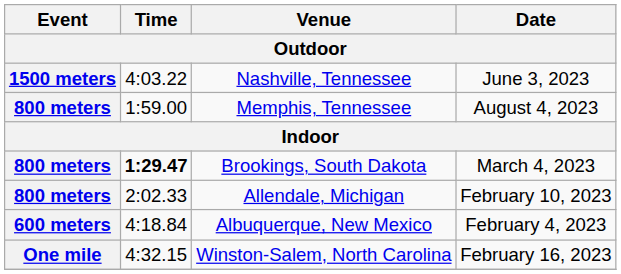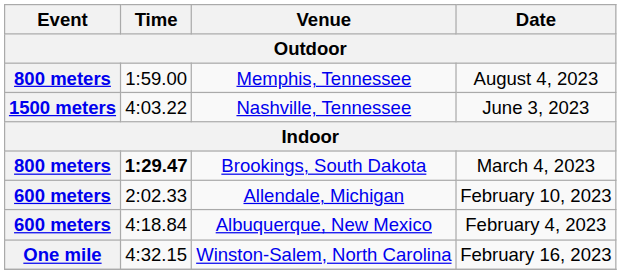rows swapped: Memphis, Tennessee <-> Nashville, Tennessee
Allendale, Michigan | Event: 800 meters -> 600 meters
